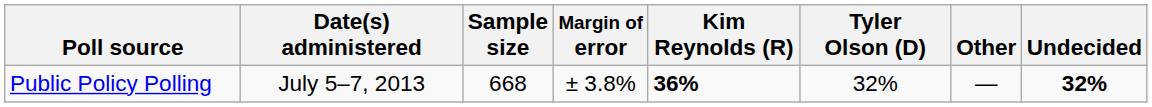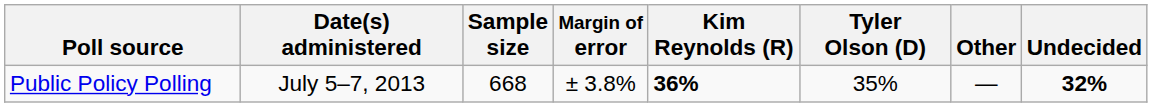Public Policy Polling | Tyler Olson (D): 32% -> 35%
